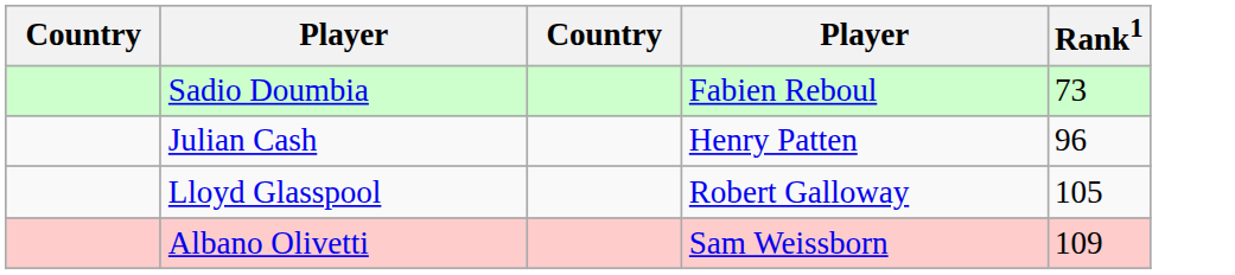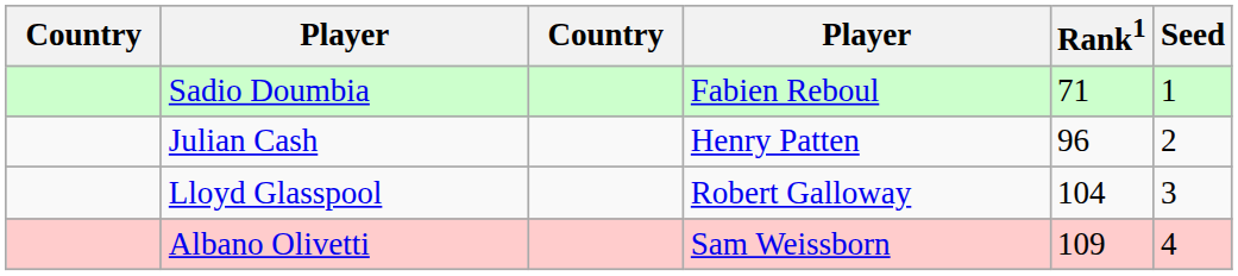+ column: Seed | 1 | 2 | 3 | 4
Sadio Doumbia | Rank1: 73 -> 71
Lloyd Glasspool | Rank1: 105 -> 104
